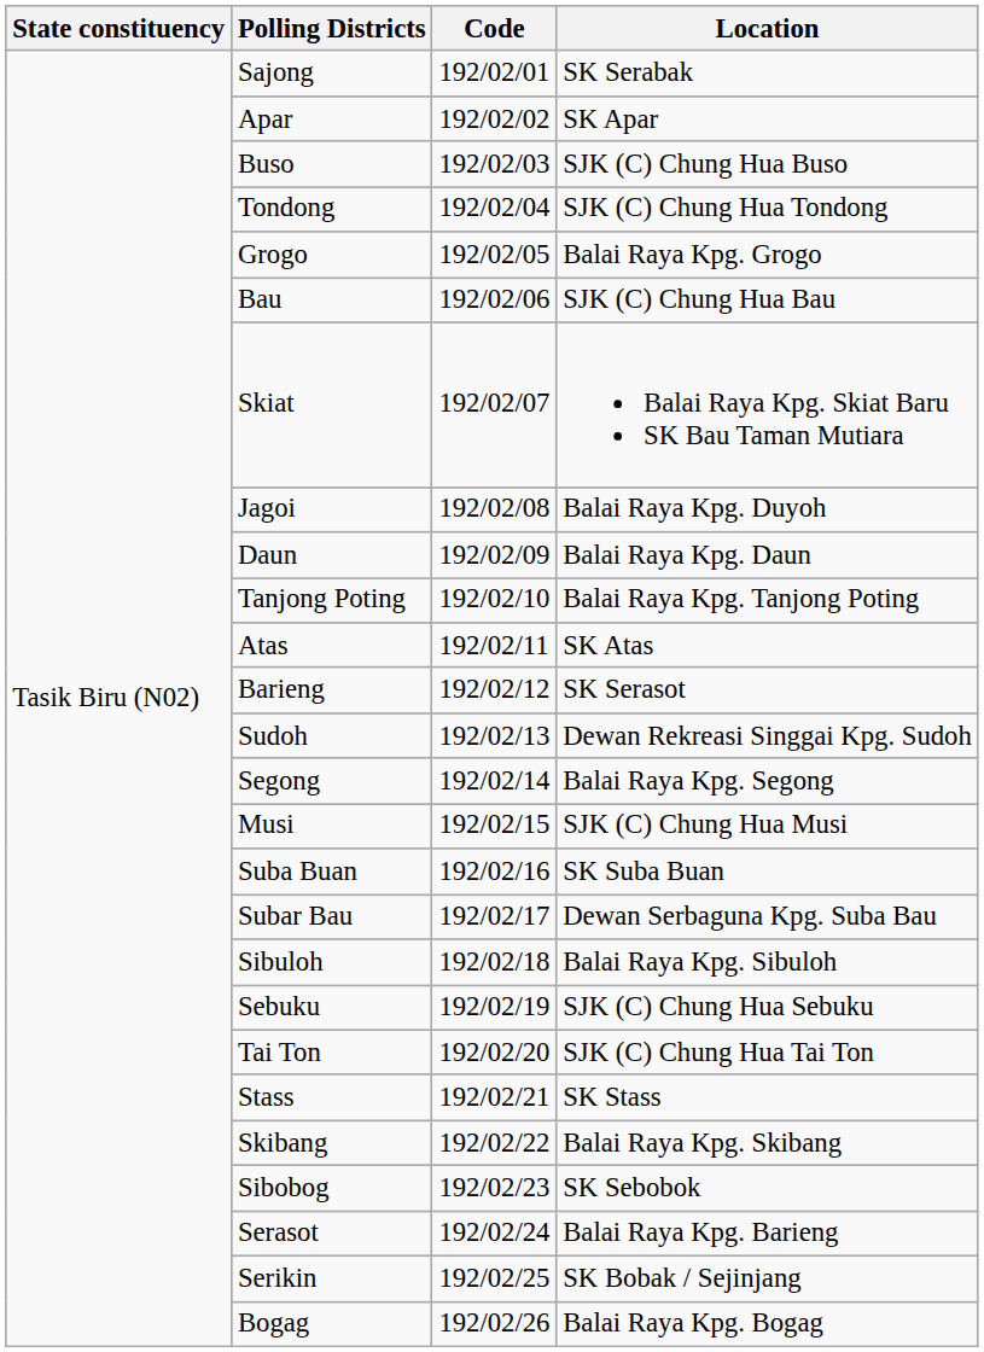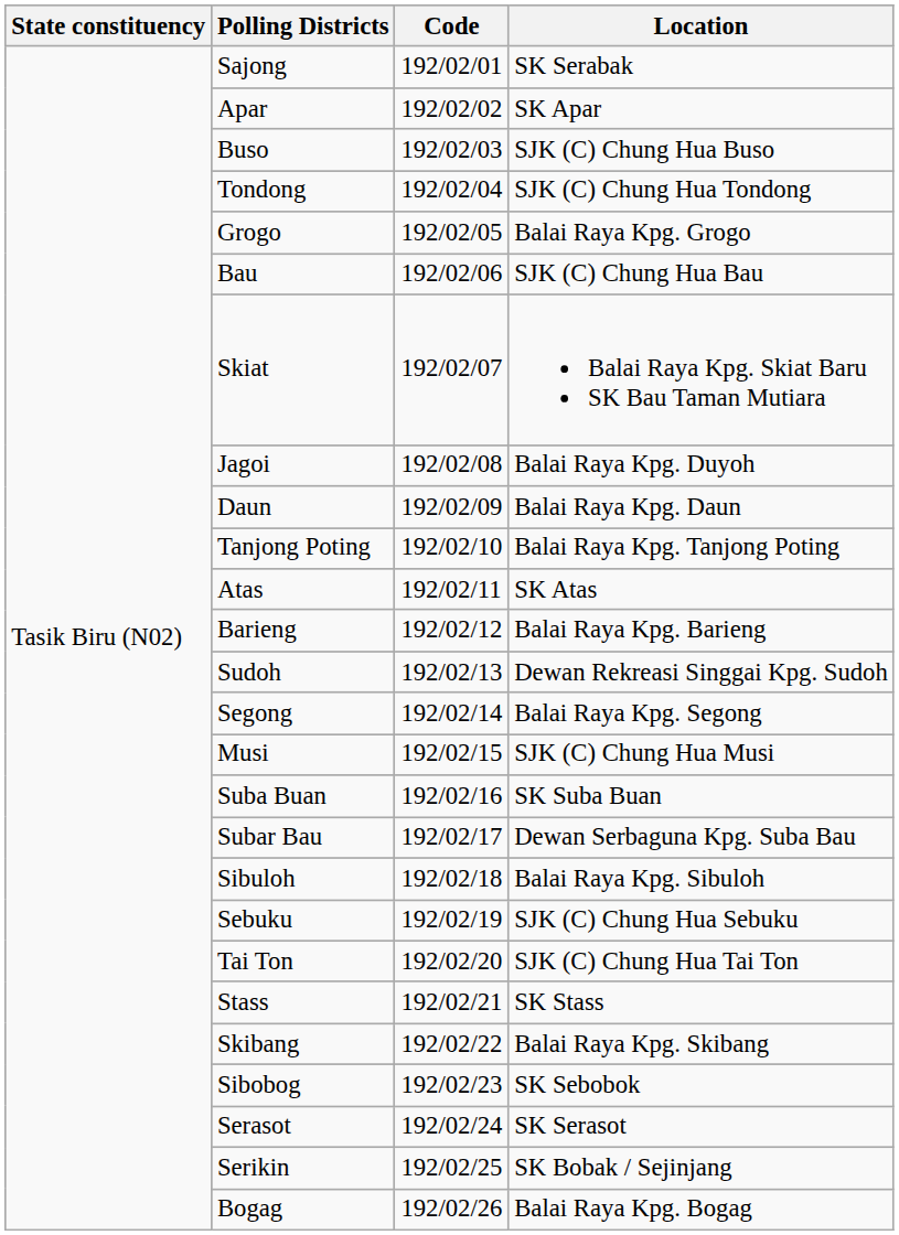Barieng | Location: SK Serasot -> Balai Raya Kpg. Barieng
Serasot | Location: Balai Raya Kpg. Barieng -> SK Serasot
